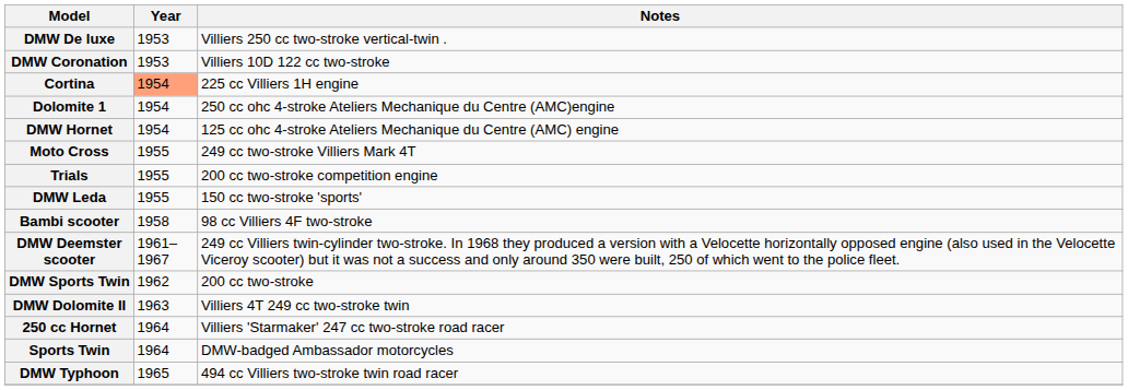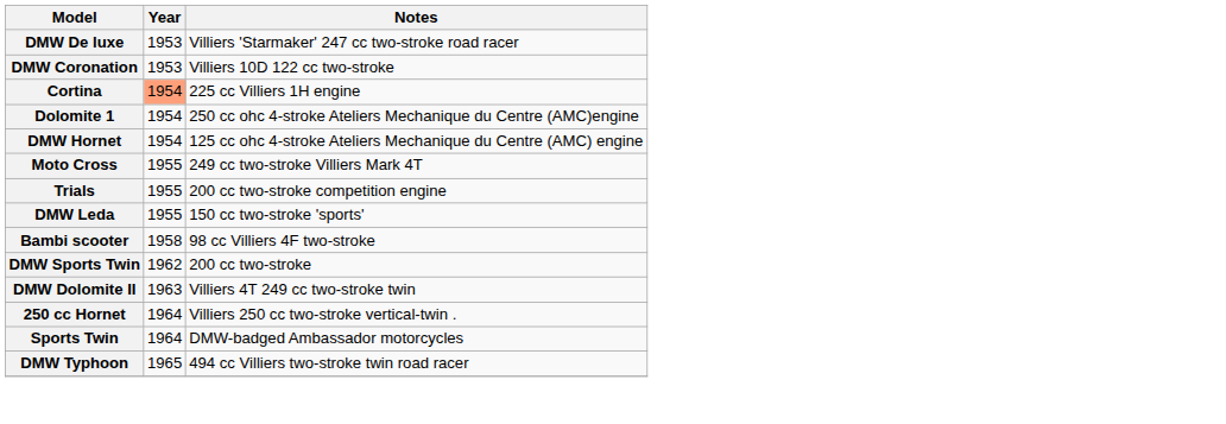DMW De luxe | Notes: Villiers 250 cc two-stroke vertical-twin . -> Villiers 'Starmaker' 247 cc two-stroke road racer
- row: DMW Deemster scooter | 1961–1967 | 249 cc Villiers twin-cylinder two-stroke. In 1968 they produced a version with a Velocette horizontally opposed engine (also used in the Velocette Viceroy scooter) but it was not a success and only around 350 were built, 250 of which went to the police fleet.
250 cc Hornet | Notes: Villiers 'Starmaker' 247 cc two-stroke road racer -> Villiers 250 cc two-stroke vertical-twin .
